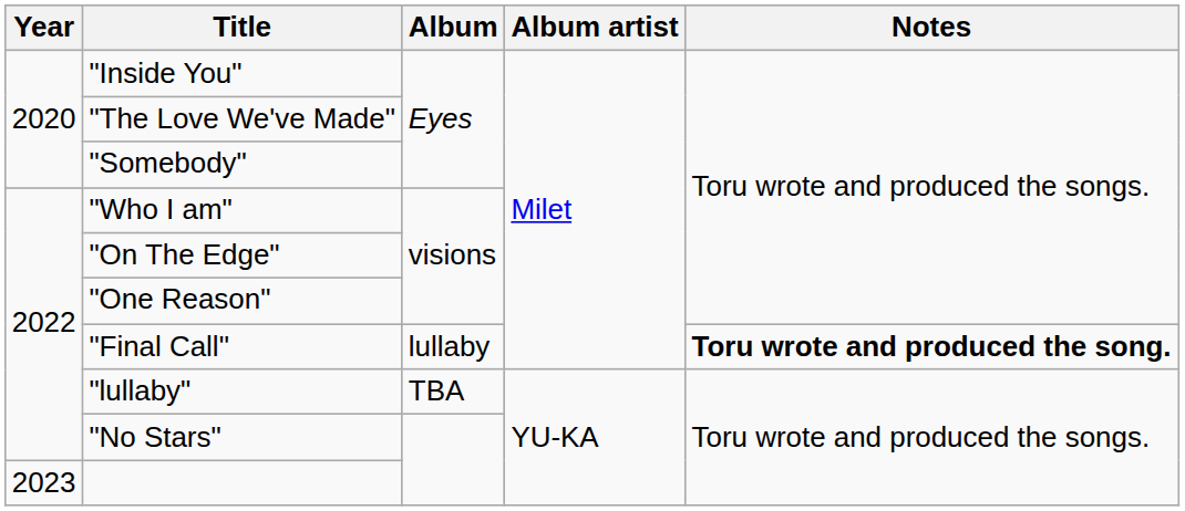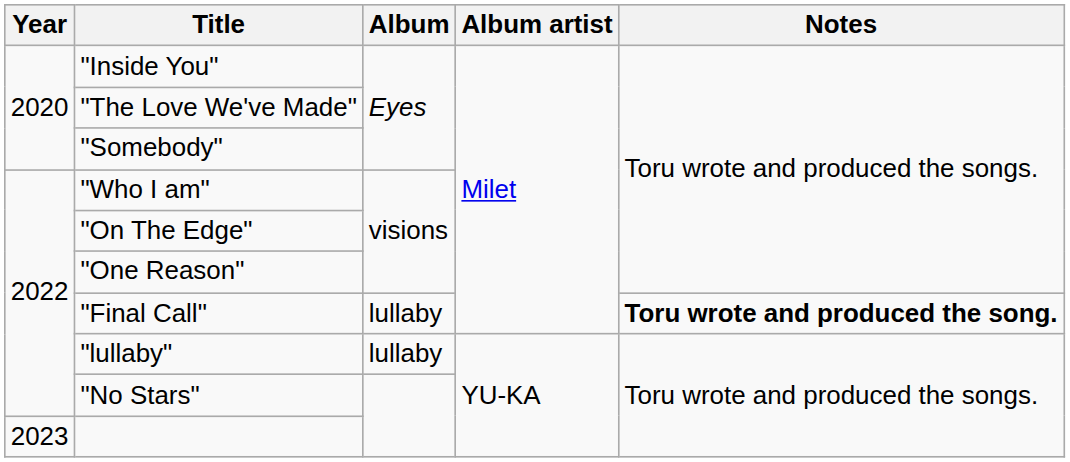"lullaby" | Album: TBA -> lullaby
